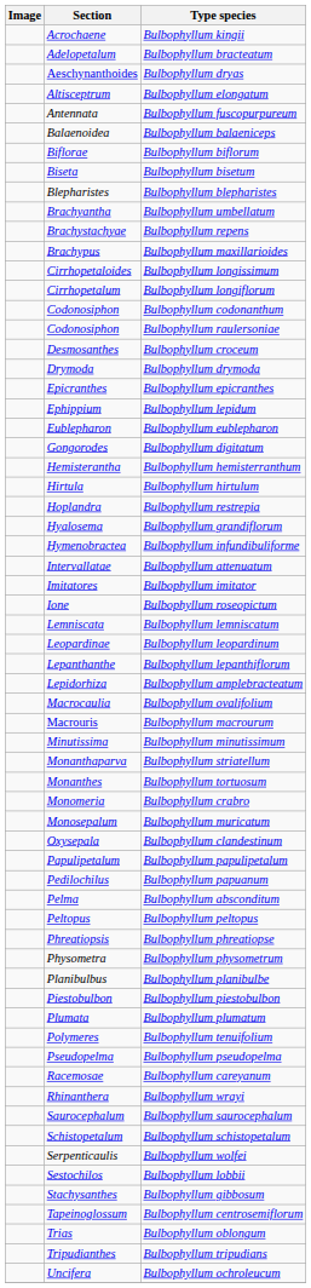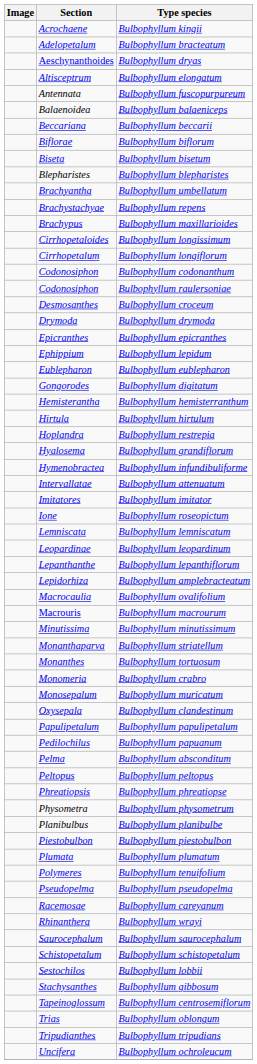+ row: Beccariana | Bulbophyllum beccarii
- row: Serpenticaulis | Bulbophyllum wolfei
